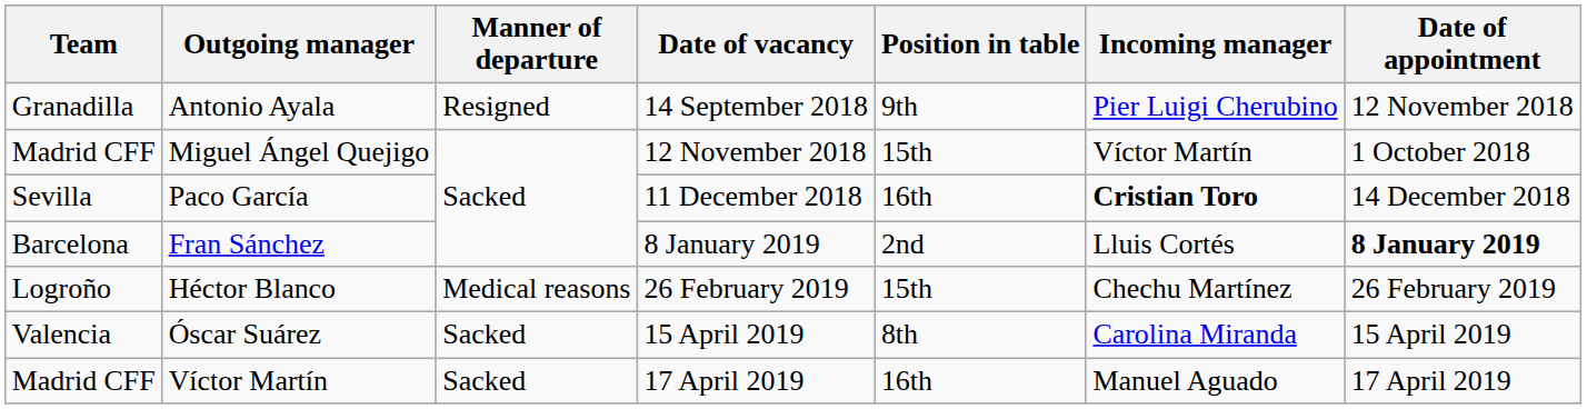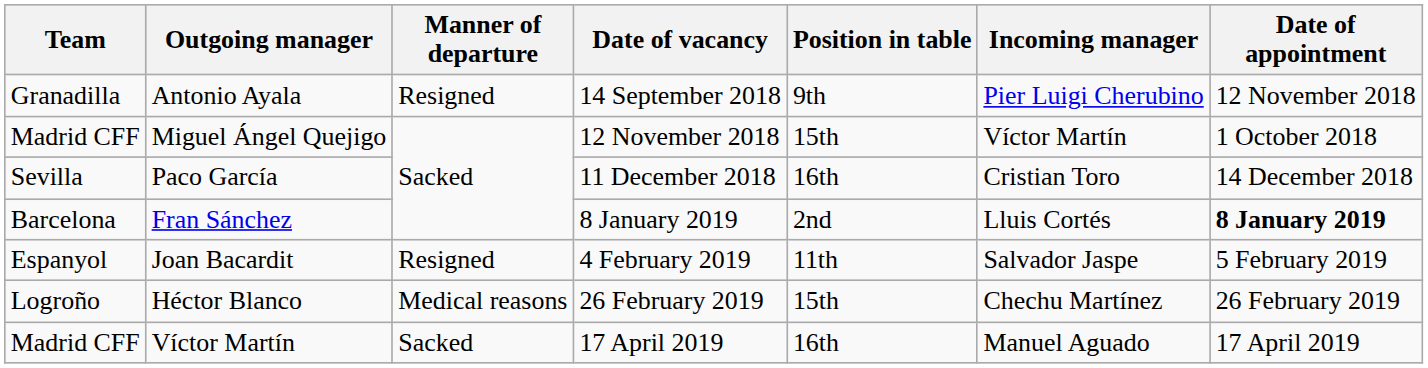Paco García | Incoming manager: bold -> normal
+ row: Espanyol | Joan Bacardit | Resigned | 4 February 2019 | 11th | Salvador Jaspe | 5 February 2019
- row: Valencia | Óscar Suárez | Sacked | 15 April 2019 | 8th | Carolina Miranda | 15 April 2019
